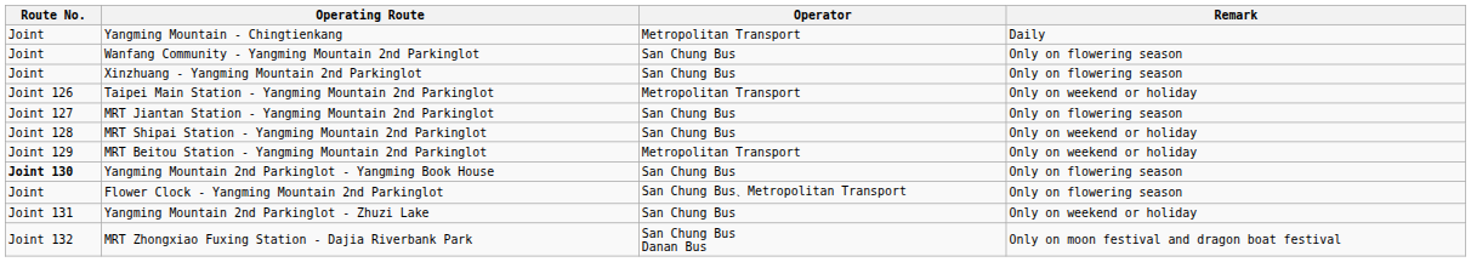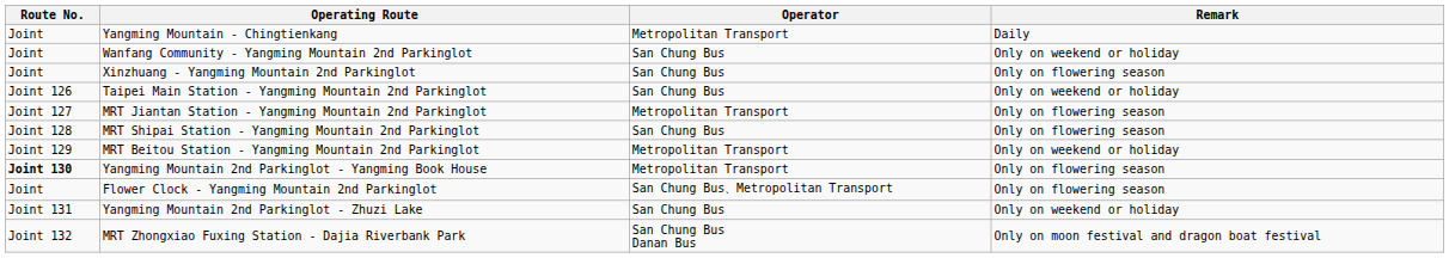Wanfang Community - Yangming Mountain 2nd Parkinglot | Remark: Only on flowering season -> Only on weekend or holiday
Taipei Main Station - Yangming Mountain 2nd Parkinglot | Operator: Metropolitan Transport -> San Chung Bus
MRT Jiantan Station - Yangming Mountain 2nd Parkinglot | Operator: San Chung Bus -> Metropolitan Transport
MRT Shipai Station - Yangming Mountain 2nd Parkinglot | Remark: Only on weekend or holiday -> Only on flowering season
Yangming Mountain 2nd Parkinglot - Yangming Book House | Operator: San Chung Bus -> Metropolitan Transport
